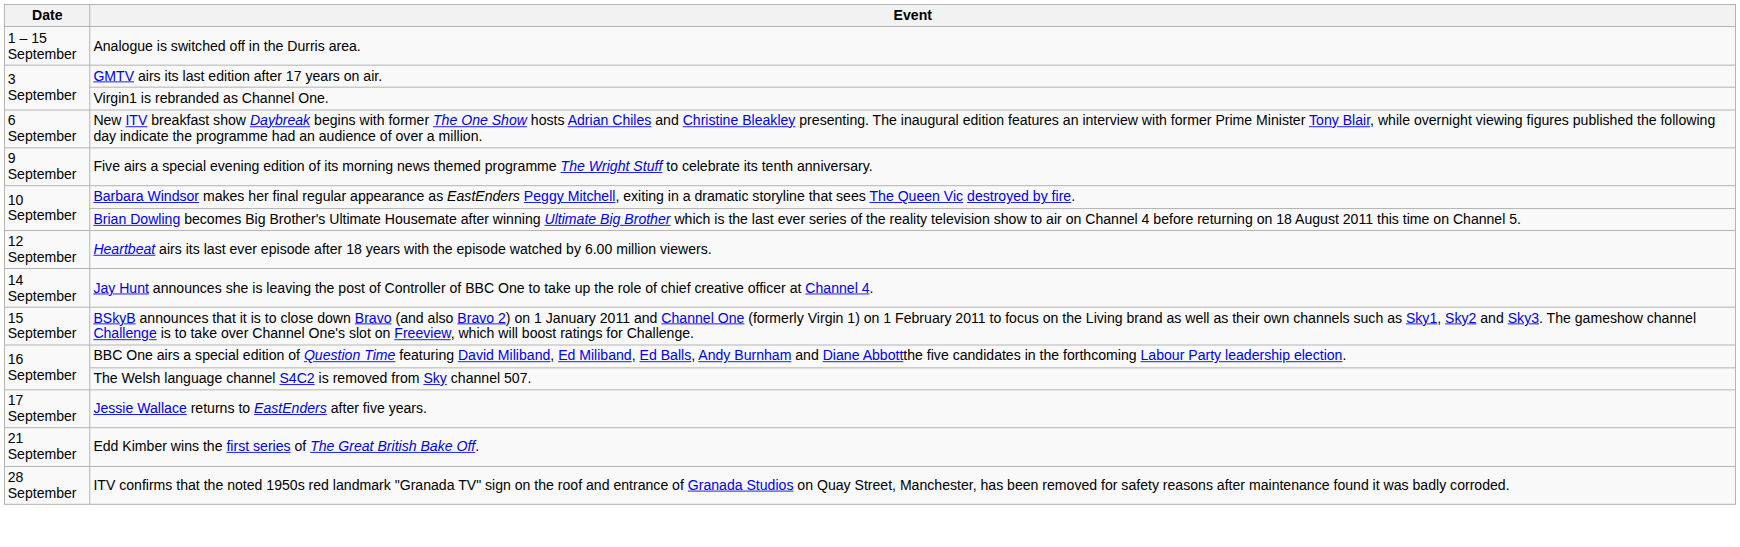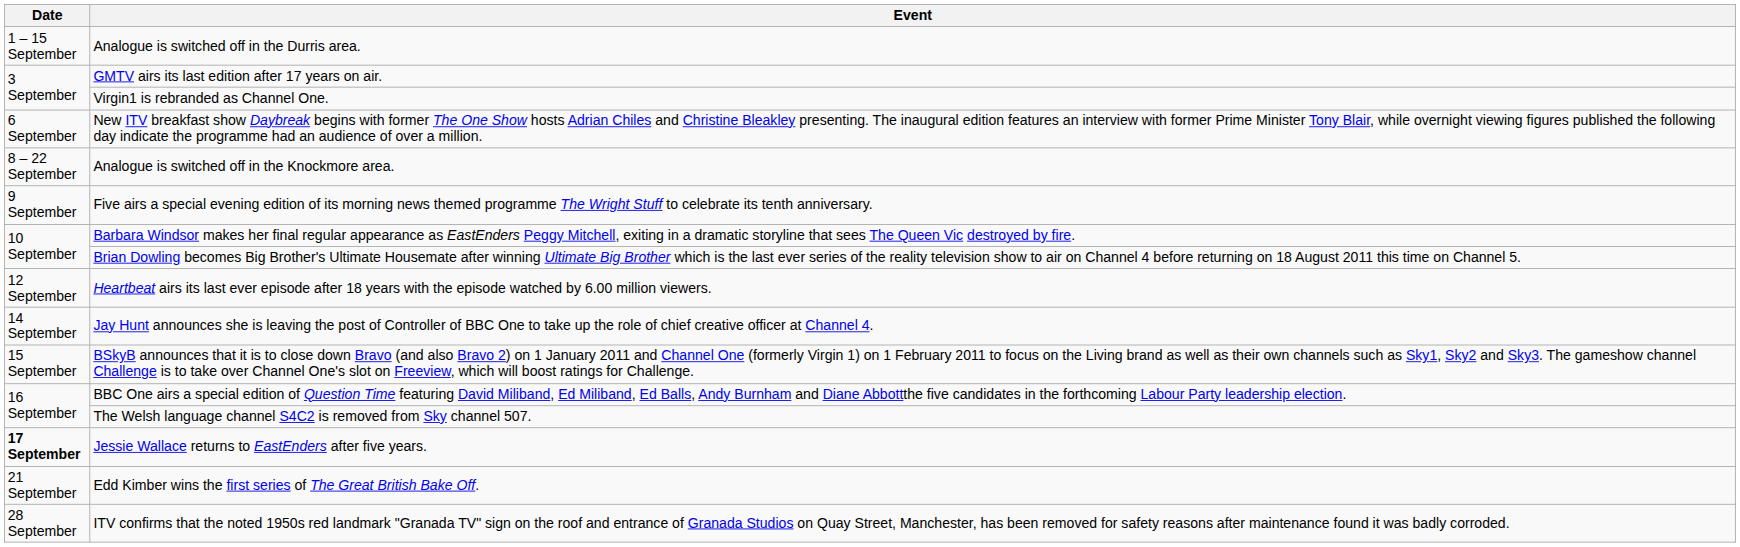+ row: 8 – 22 September | Analogue is switched off in the Knockmore area.
Jessie Wallace returns to EastEnders after five years. | Date: normal -> bold
